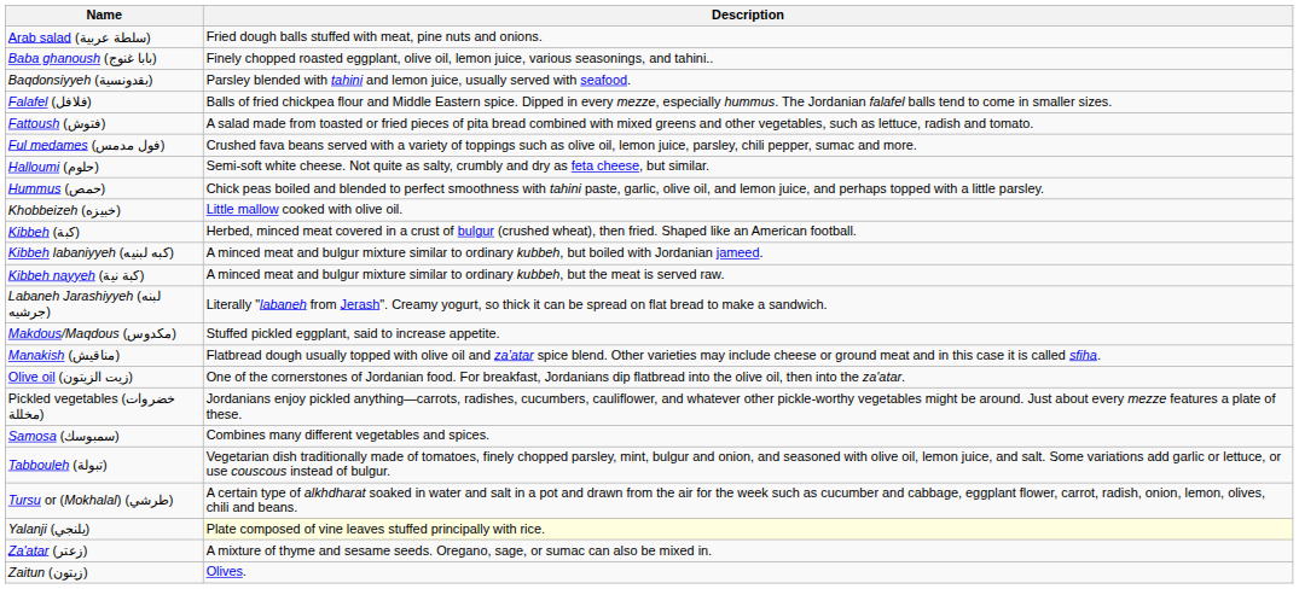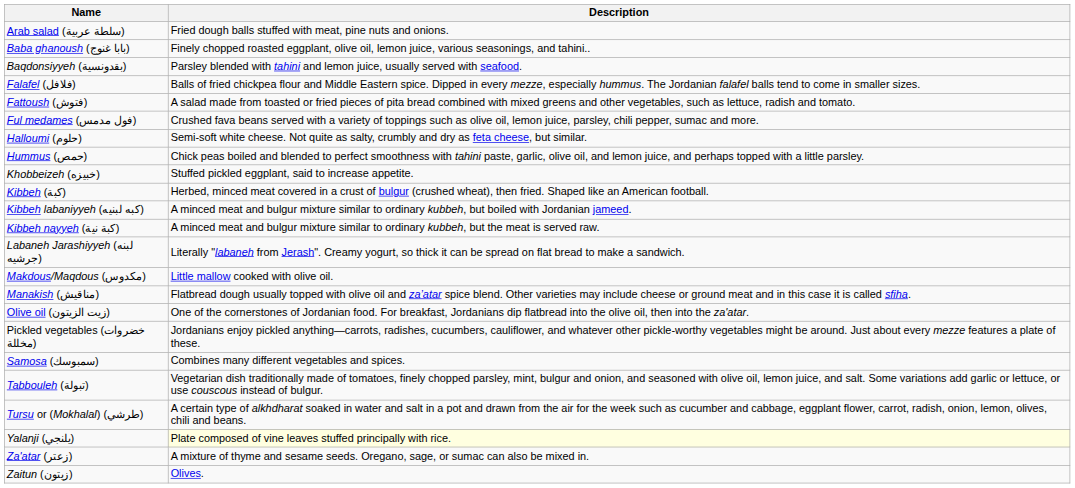Khobbeizeh (خبيزه) | Description: Little mallow cooked with olive oil. -> Stuffed pickled eggplant, said to increase appetite.
Makdous/Maqdous (مكدوس) | Description: Stuffed pickled eggplant, said to increase appetite. -> Little mallow cooked with olive oil.
